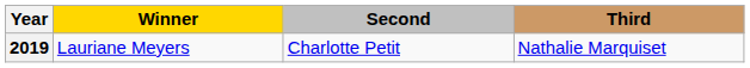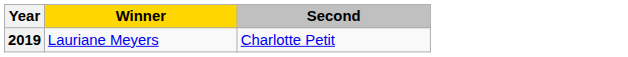- column: Third | Nathalie Marquiset
